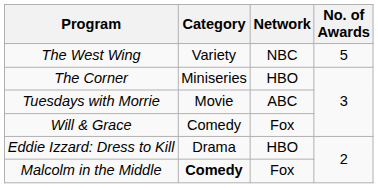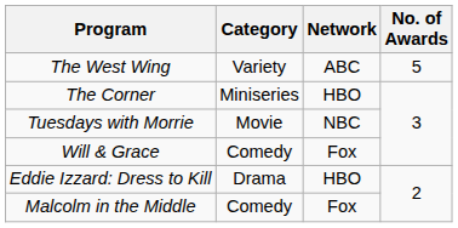The West Wing | Network: NBC -> ABC
Tuesdays with Morrie | Network: ABC -> NBC
Malcolm in the Middle | Category: bold -> normal
